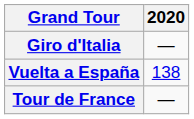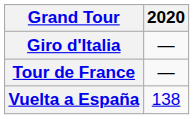rows swapped: Tour de France <-> Vuelta a España
